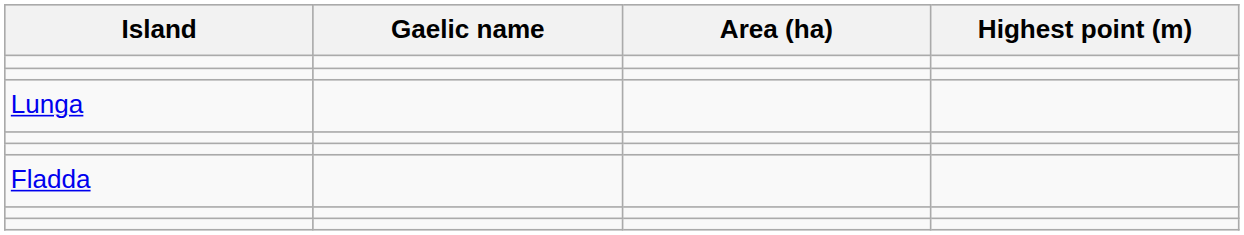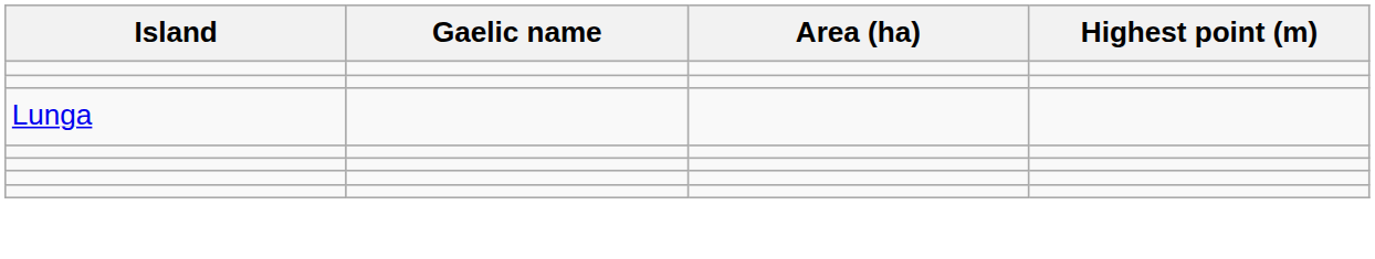- row: Fladda
